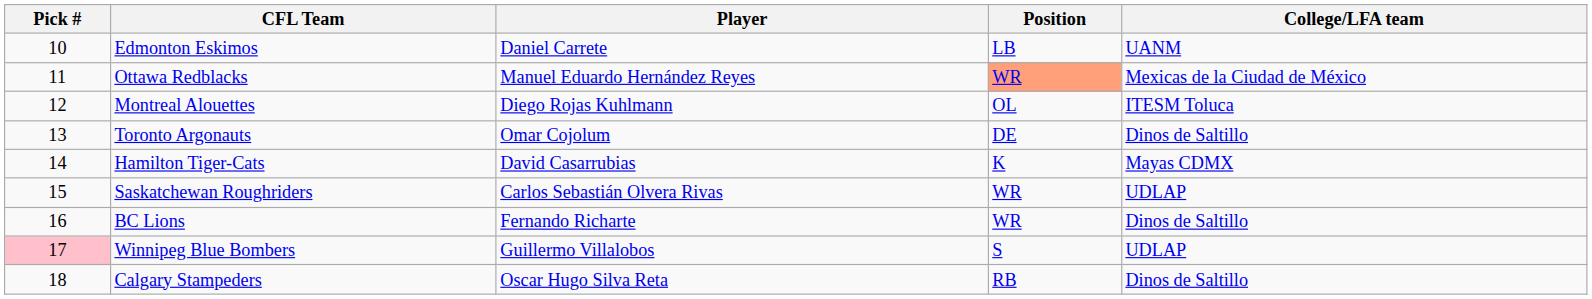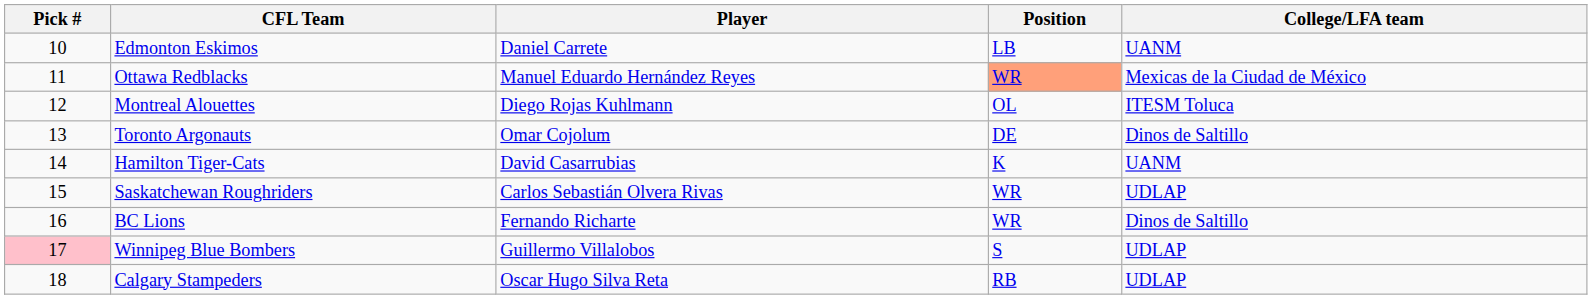Hamilton Tiger-Cats | College/LFA team: Mayas CDMX -> UANM
Calgary Stampeders | College/LFA team: Dinos de Saltillo -> UDLAP
